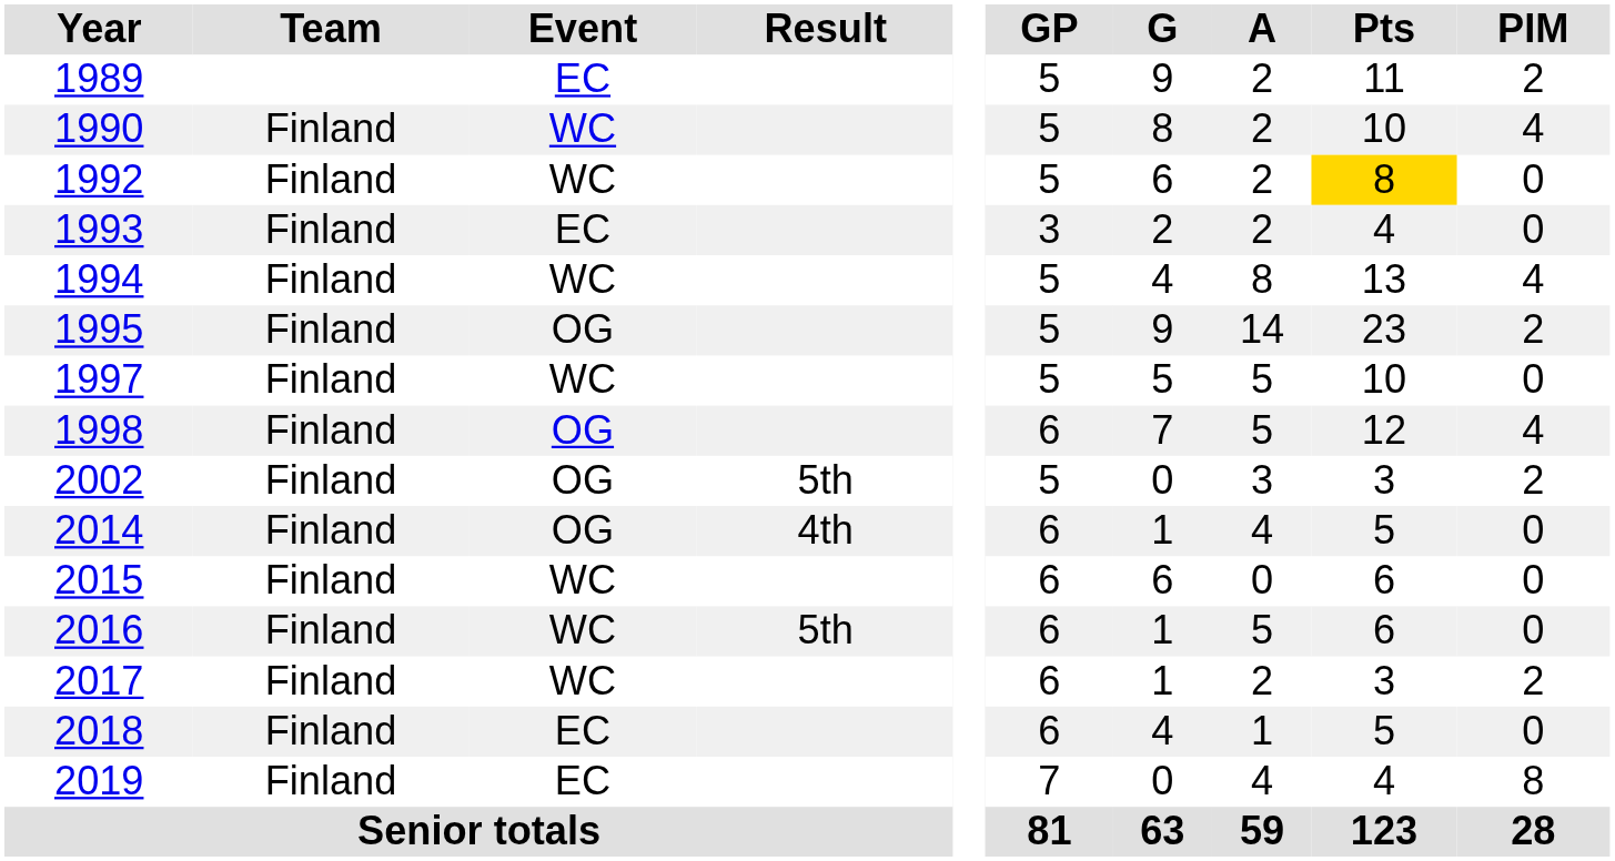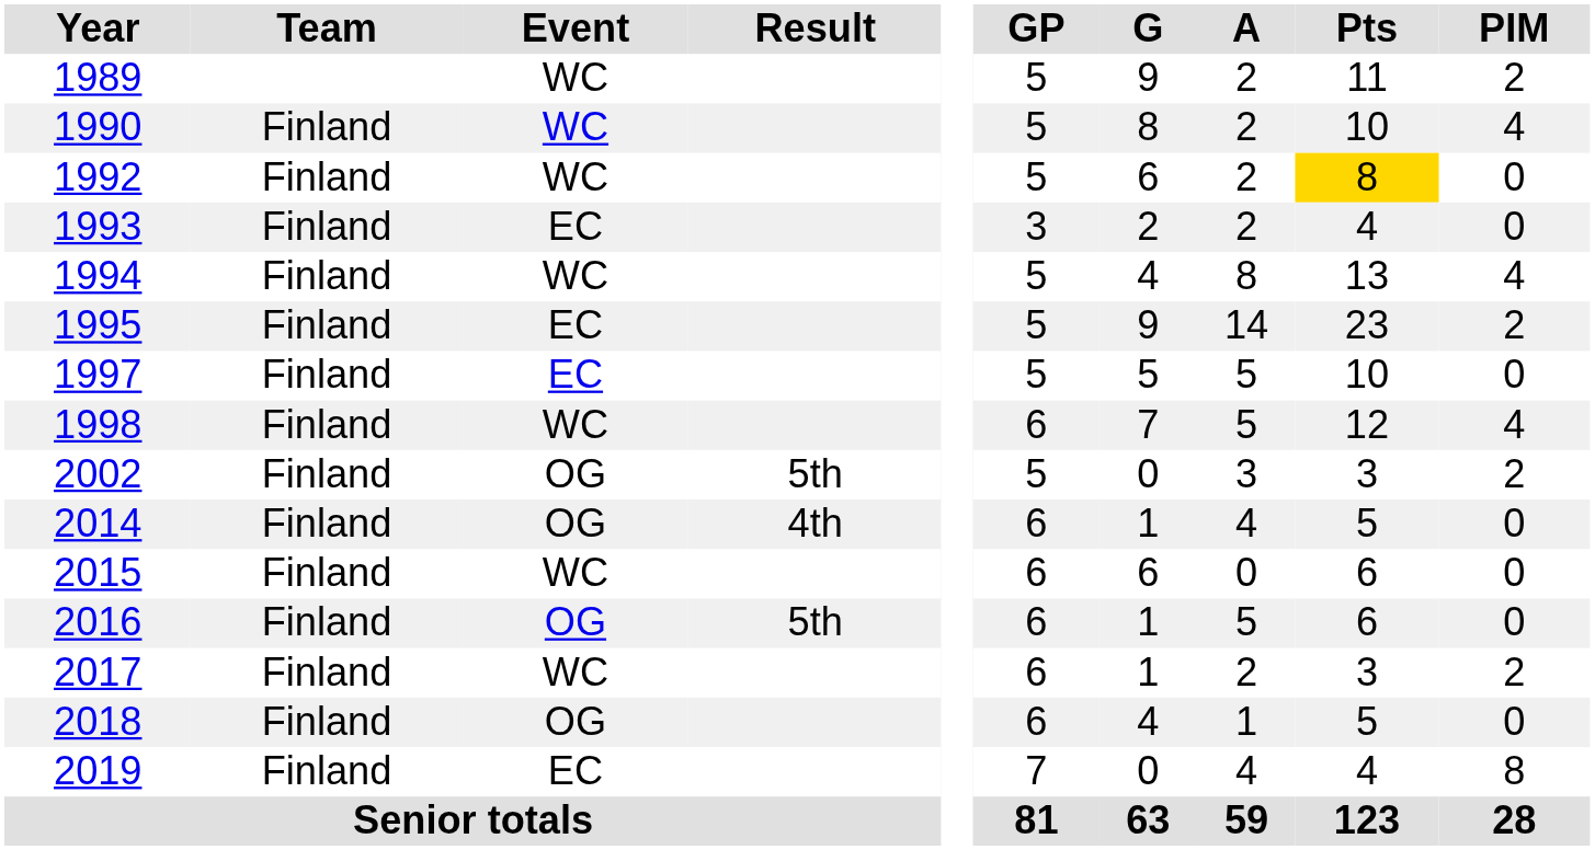1989 | Event: EC -> WC
1995 | Event: OG -> EC
1997 | Event: WC -> EC
1998 | Event: OG -> WC
2016 | Event: WC -> OG
2018 | Event: EC -> OG
